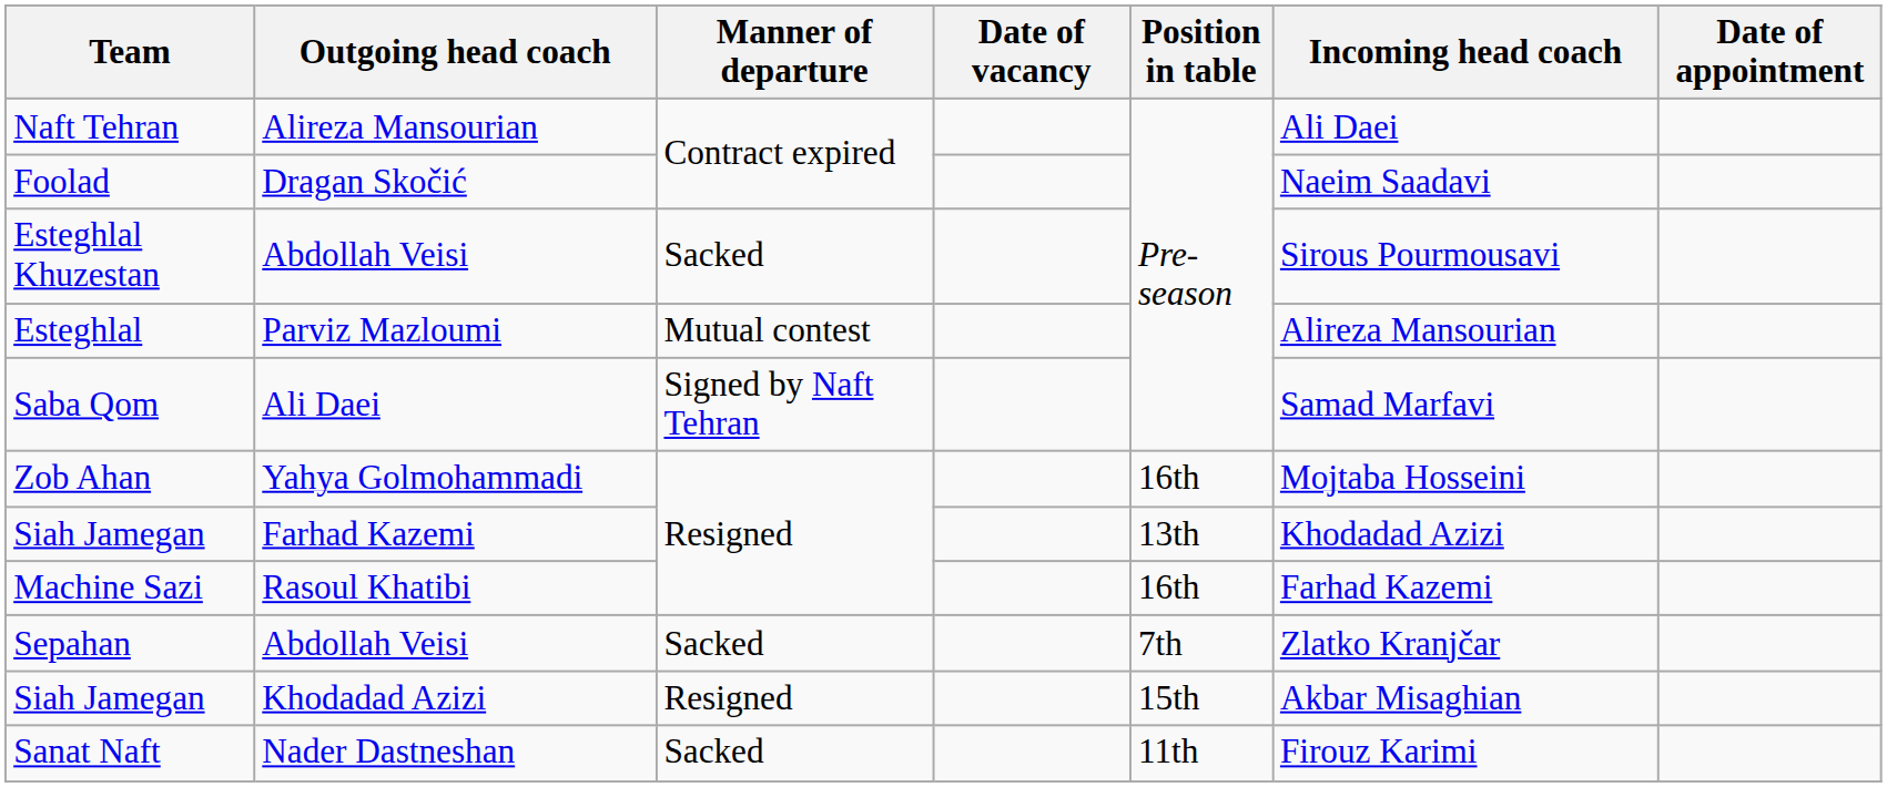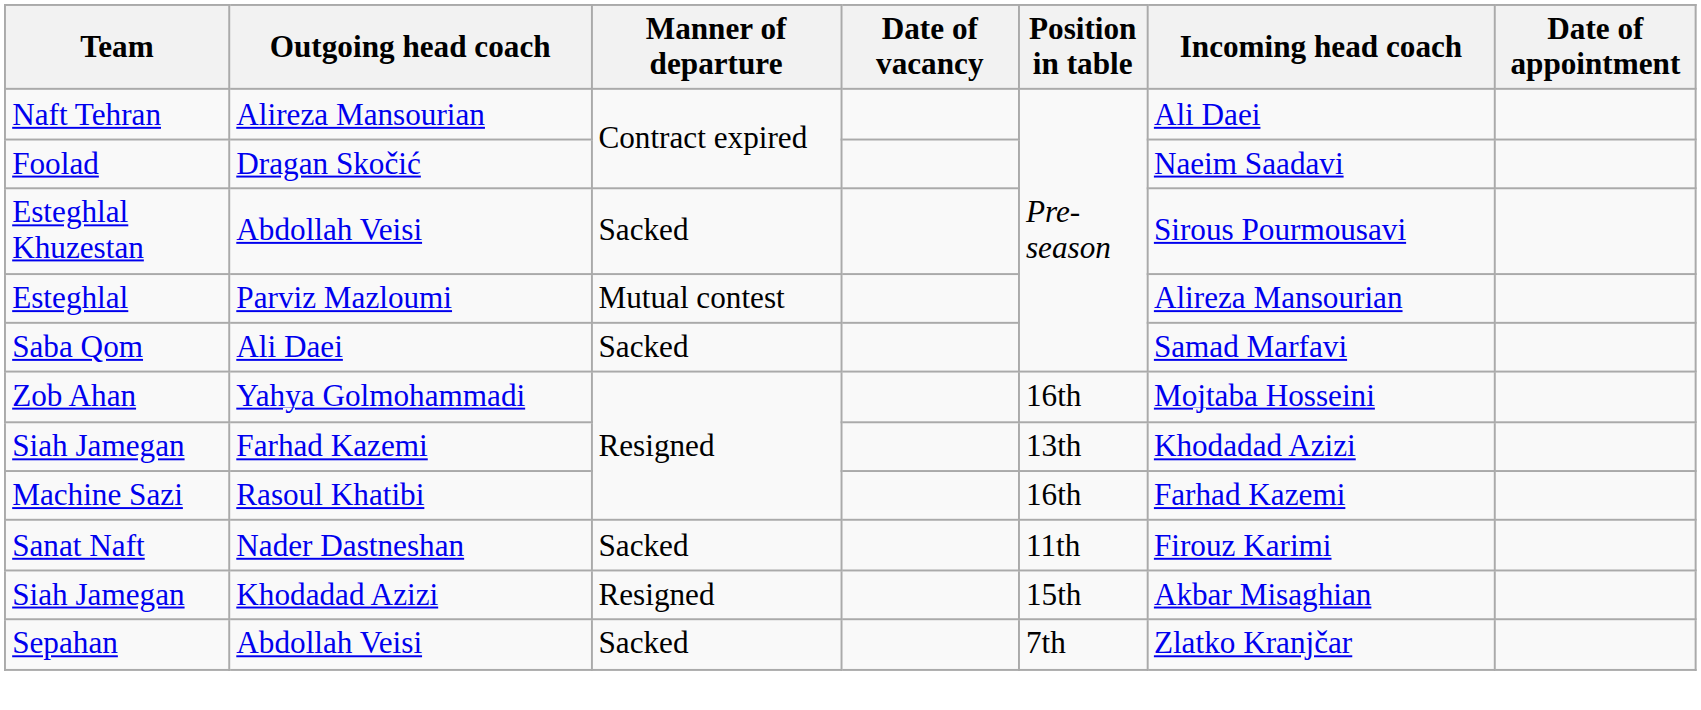Saba Qom | Manner of departure: Signed by Naft Tehran -> Sacked
rows swapped: Sanat Naft <-> Sepahan
